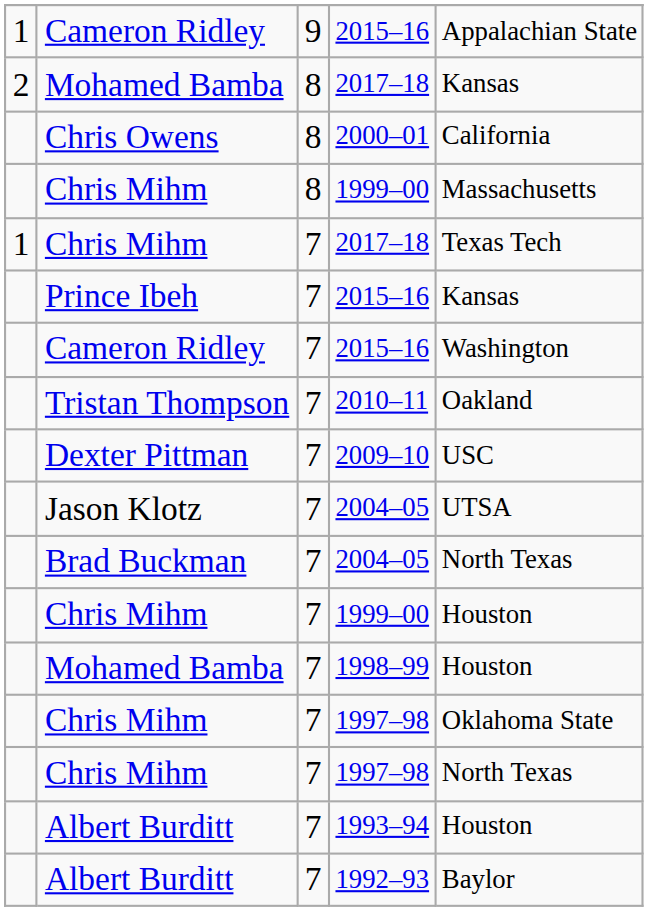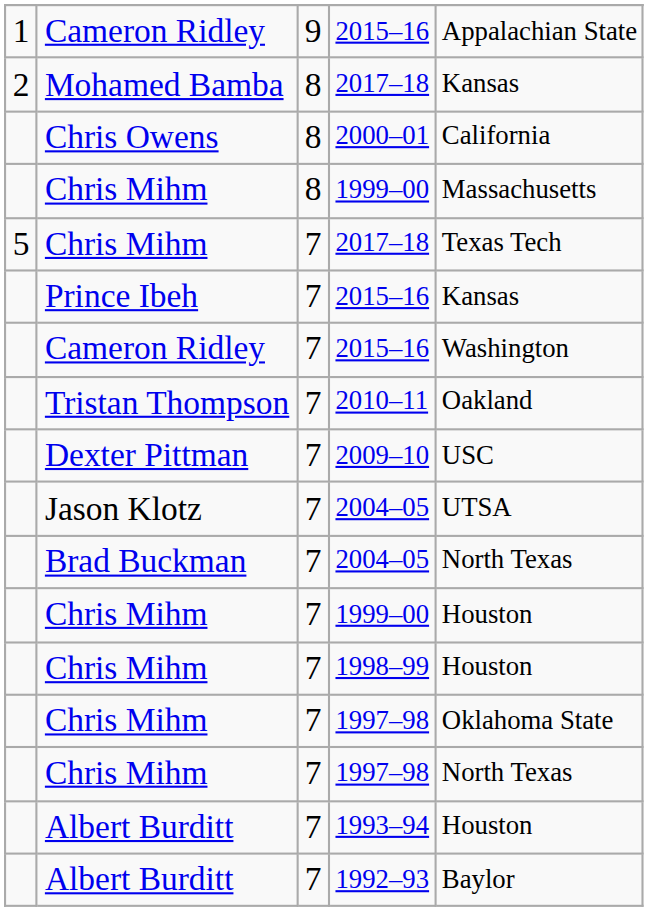7 / 2017–18 | column 1: 1 -> 5
1998–99 | column 2: Mohamed Bamba -> Chris Mihm
